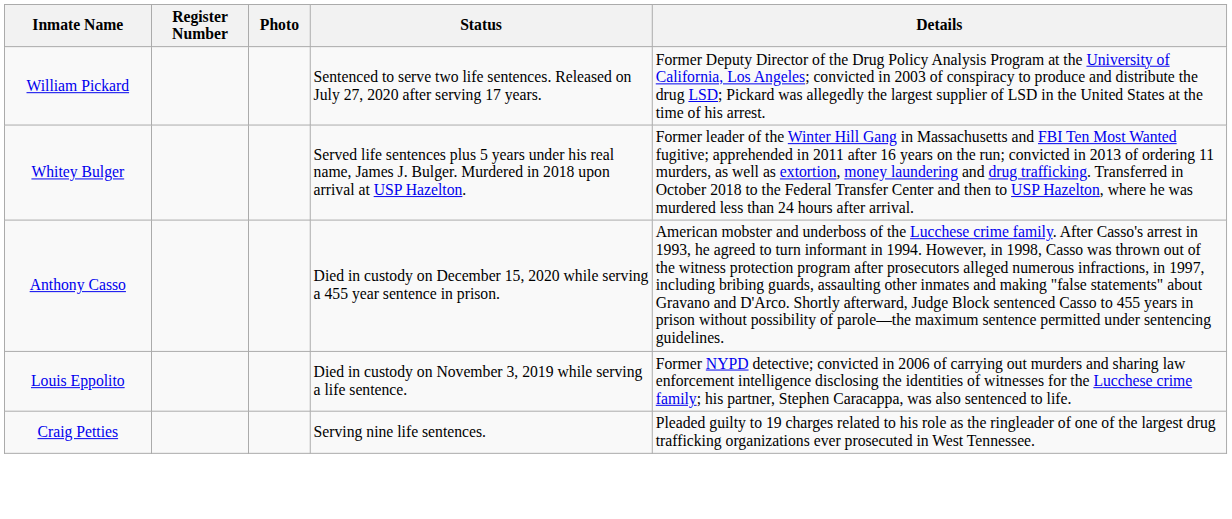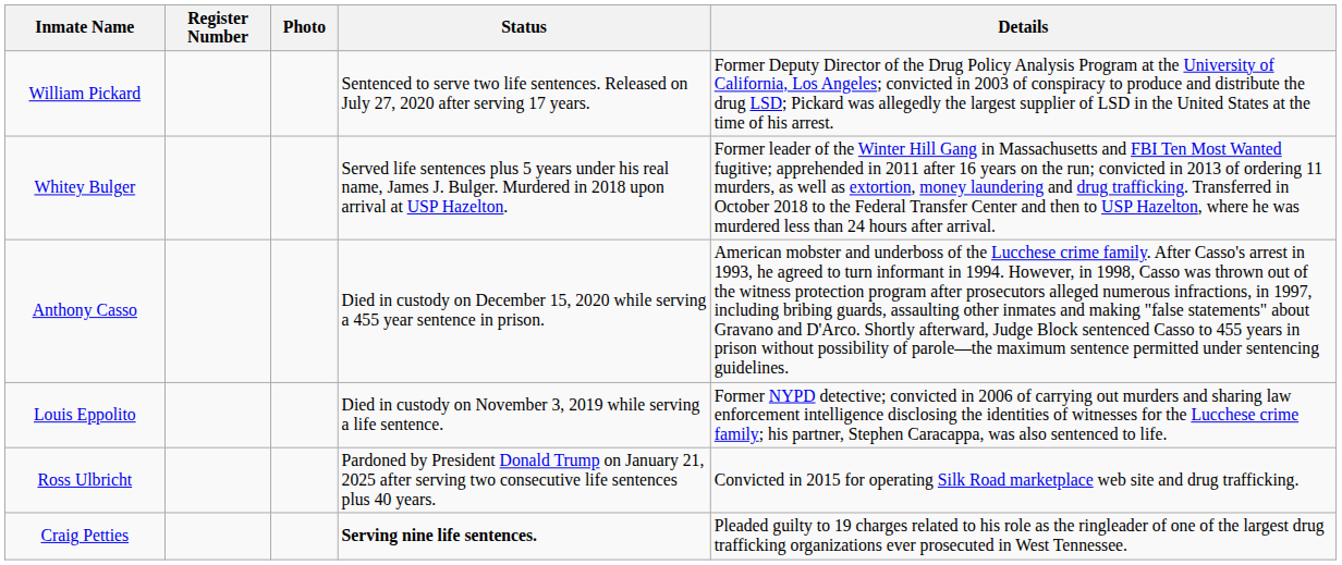+ row: Ross Ulbricht | Pardoned by President Donald Trump on January 21, 2025 after serving two consecutive life sentences plus 40 years. | Convicted in 2015 for operating Silk Road marketplace web site and drug trafficking.
Craig Petties | Status: normal -> bold
